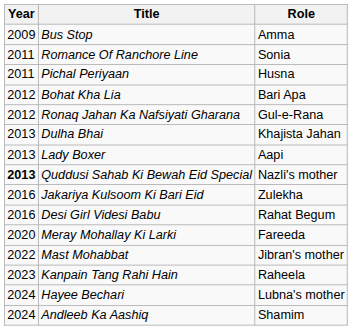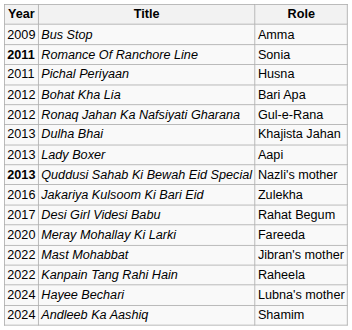Romance Of Ranchore Line | Year: normal -> bold
Desi Girl Videsi Babu | Year: 2016 -> 2017
Kanpain Tang Rahi Hain | Year: 2023 -> 2022
